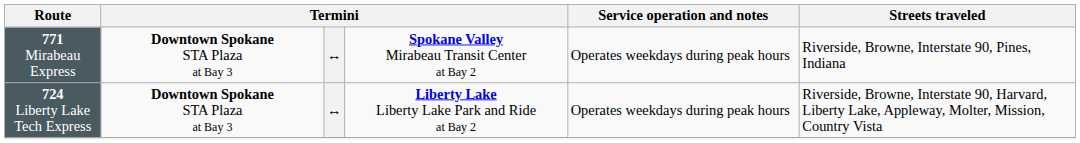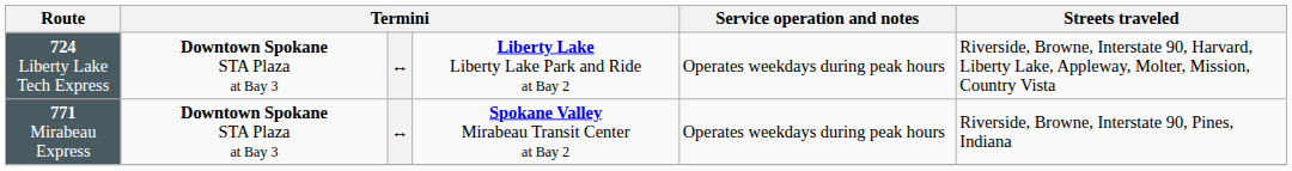rows swapped: 724 Liberty Lake Tech Express <-> 771 Mirabeau Express
